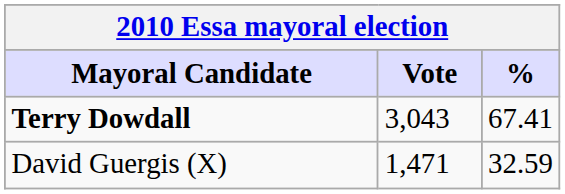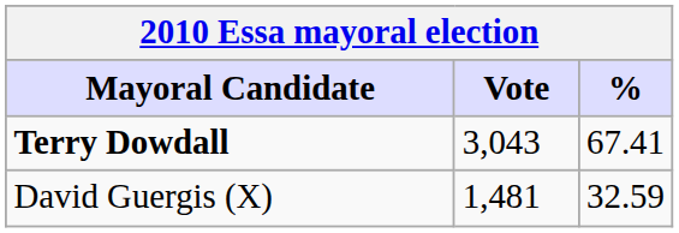David Guergis (X) | Vote: 1,471 -> 1,481
